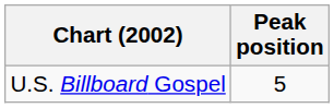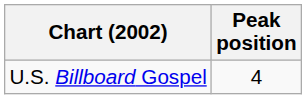U.S. Billboard Gospel | Peak position: 5 -> 4
